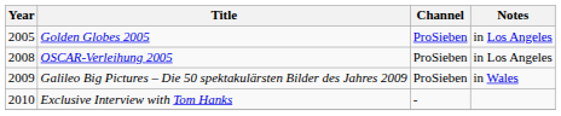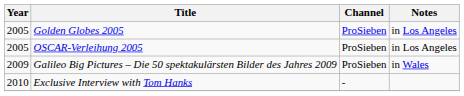OSCAR-Verleihung 2005 | Year: 2008 -> 2005
